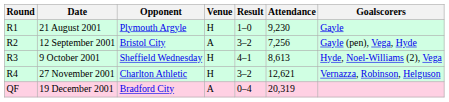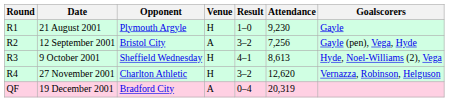27 November 2001 | Attendance: 12,621 -> 12,620
